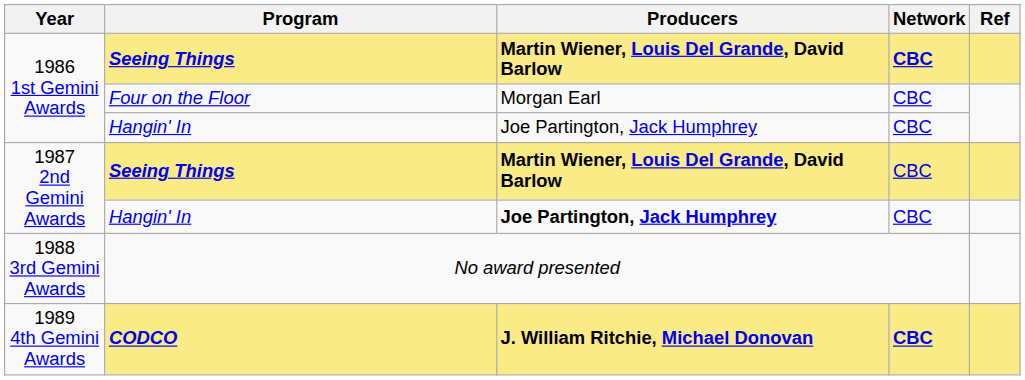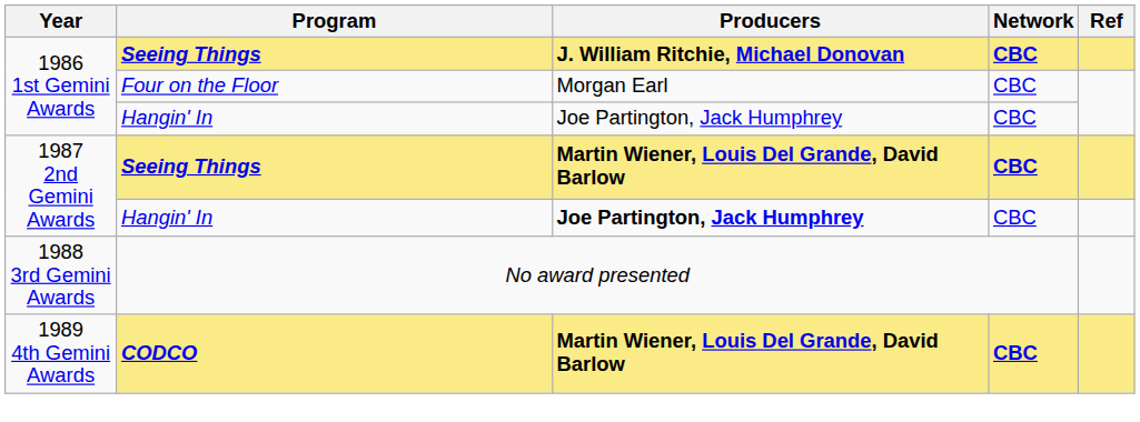1986 1st Gemini Awards / Seeing Things | Producers: Martin Wiener, Louis Del Grande, David Barlow -> J. William Ritchie, Michael Donovan
1987 2nd Gemini Awards / Seeing Things | Network: normal -> bold
CODCO | Producers: J. William Ritchie, Michael Donovan -> Martin Wiener, Louis Del Grande, David Barlow
